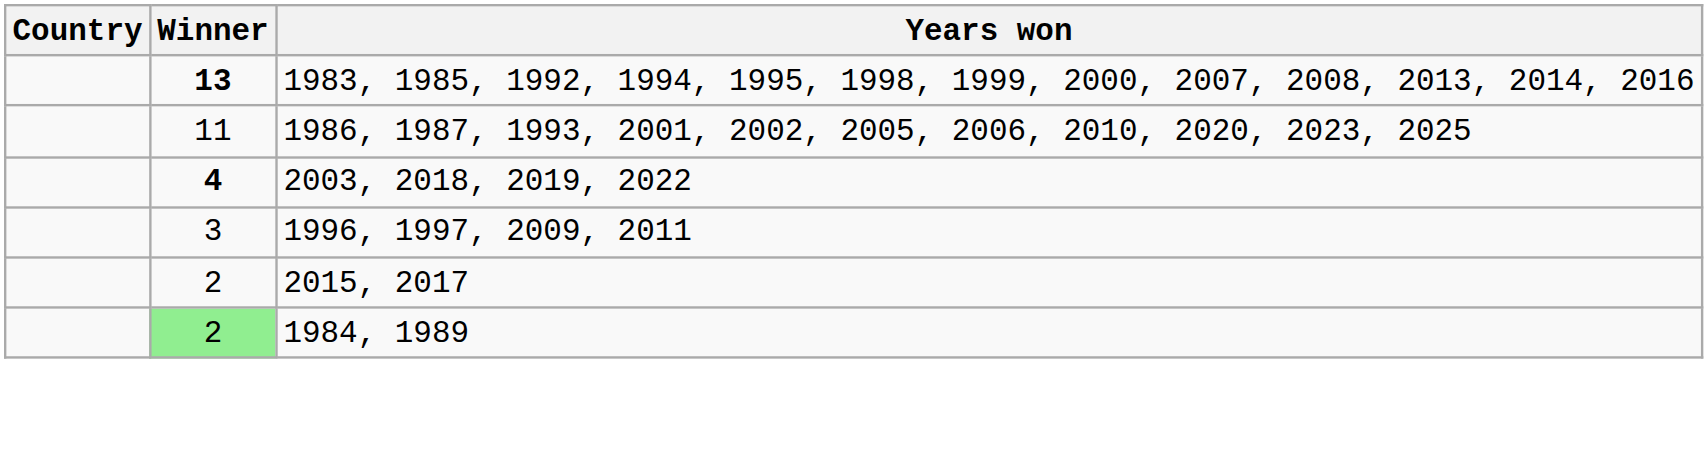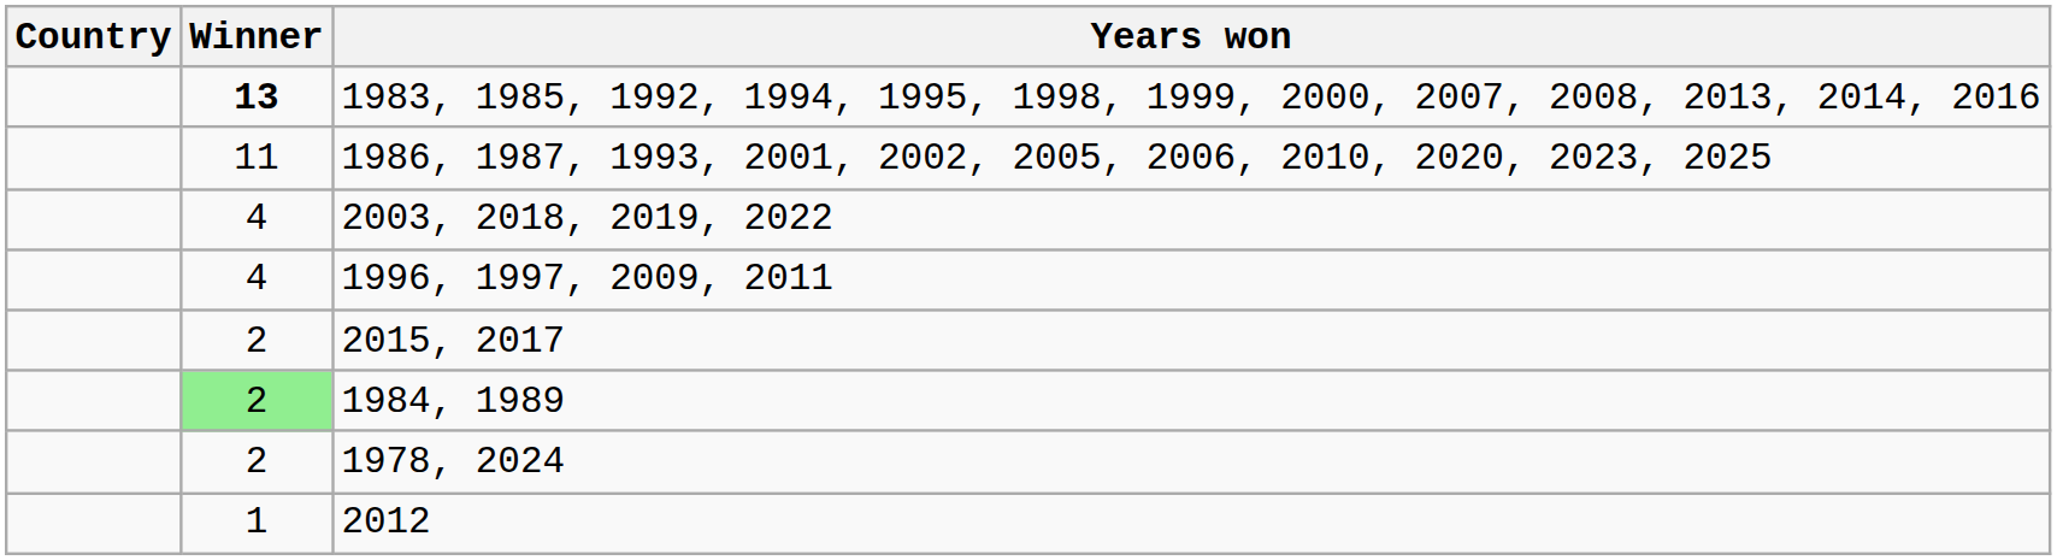2003, 2018, 2019, 2022 | Winner: bold -> normal
1996, 1997, 2009, 2011 | Winner: 3 -> 4
+ row: 2 | 1978, 2024
+ row: 1 | 2012
